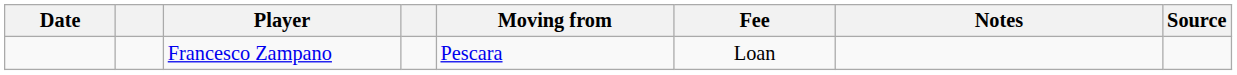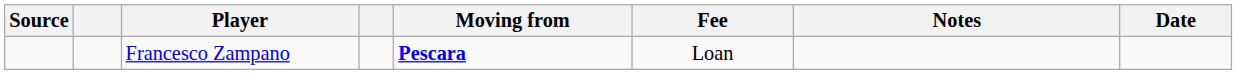columns swapped: Date <-> Source
Francesco Zampano | Moving from: normal -> bold
